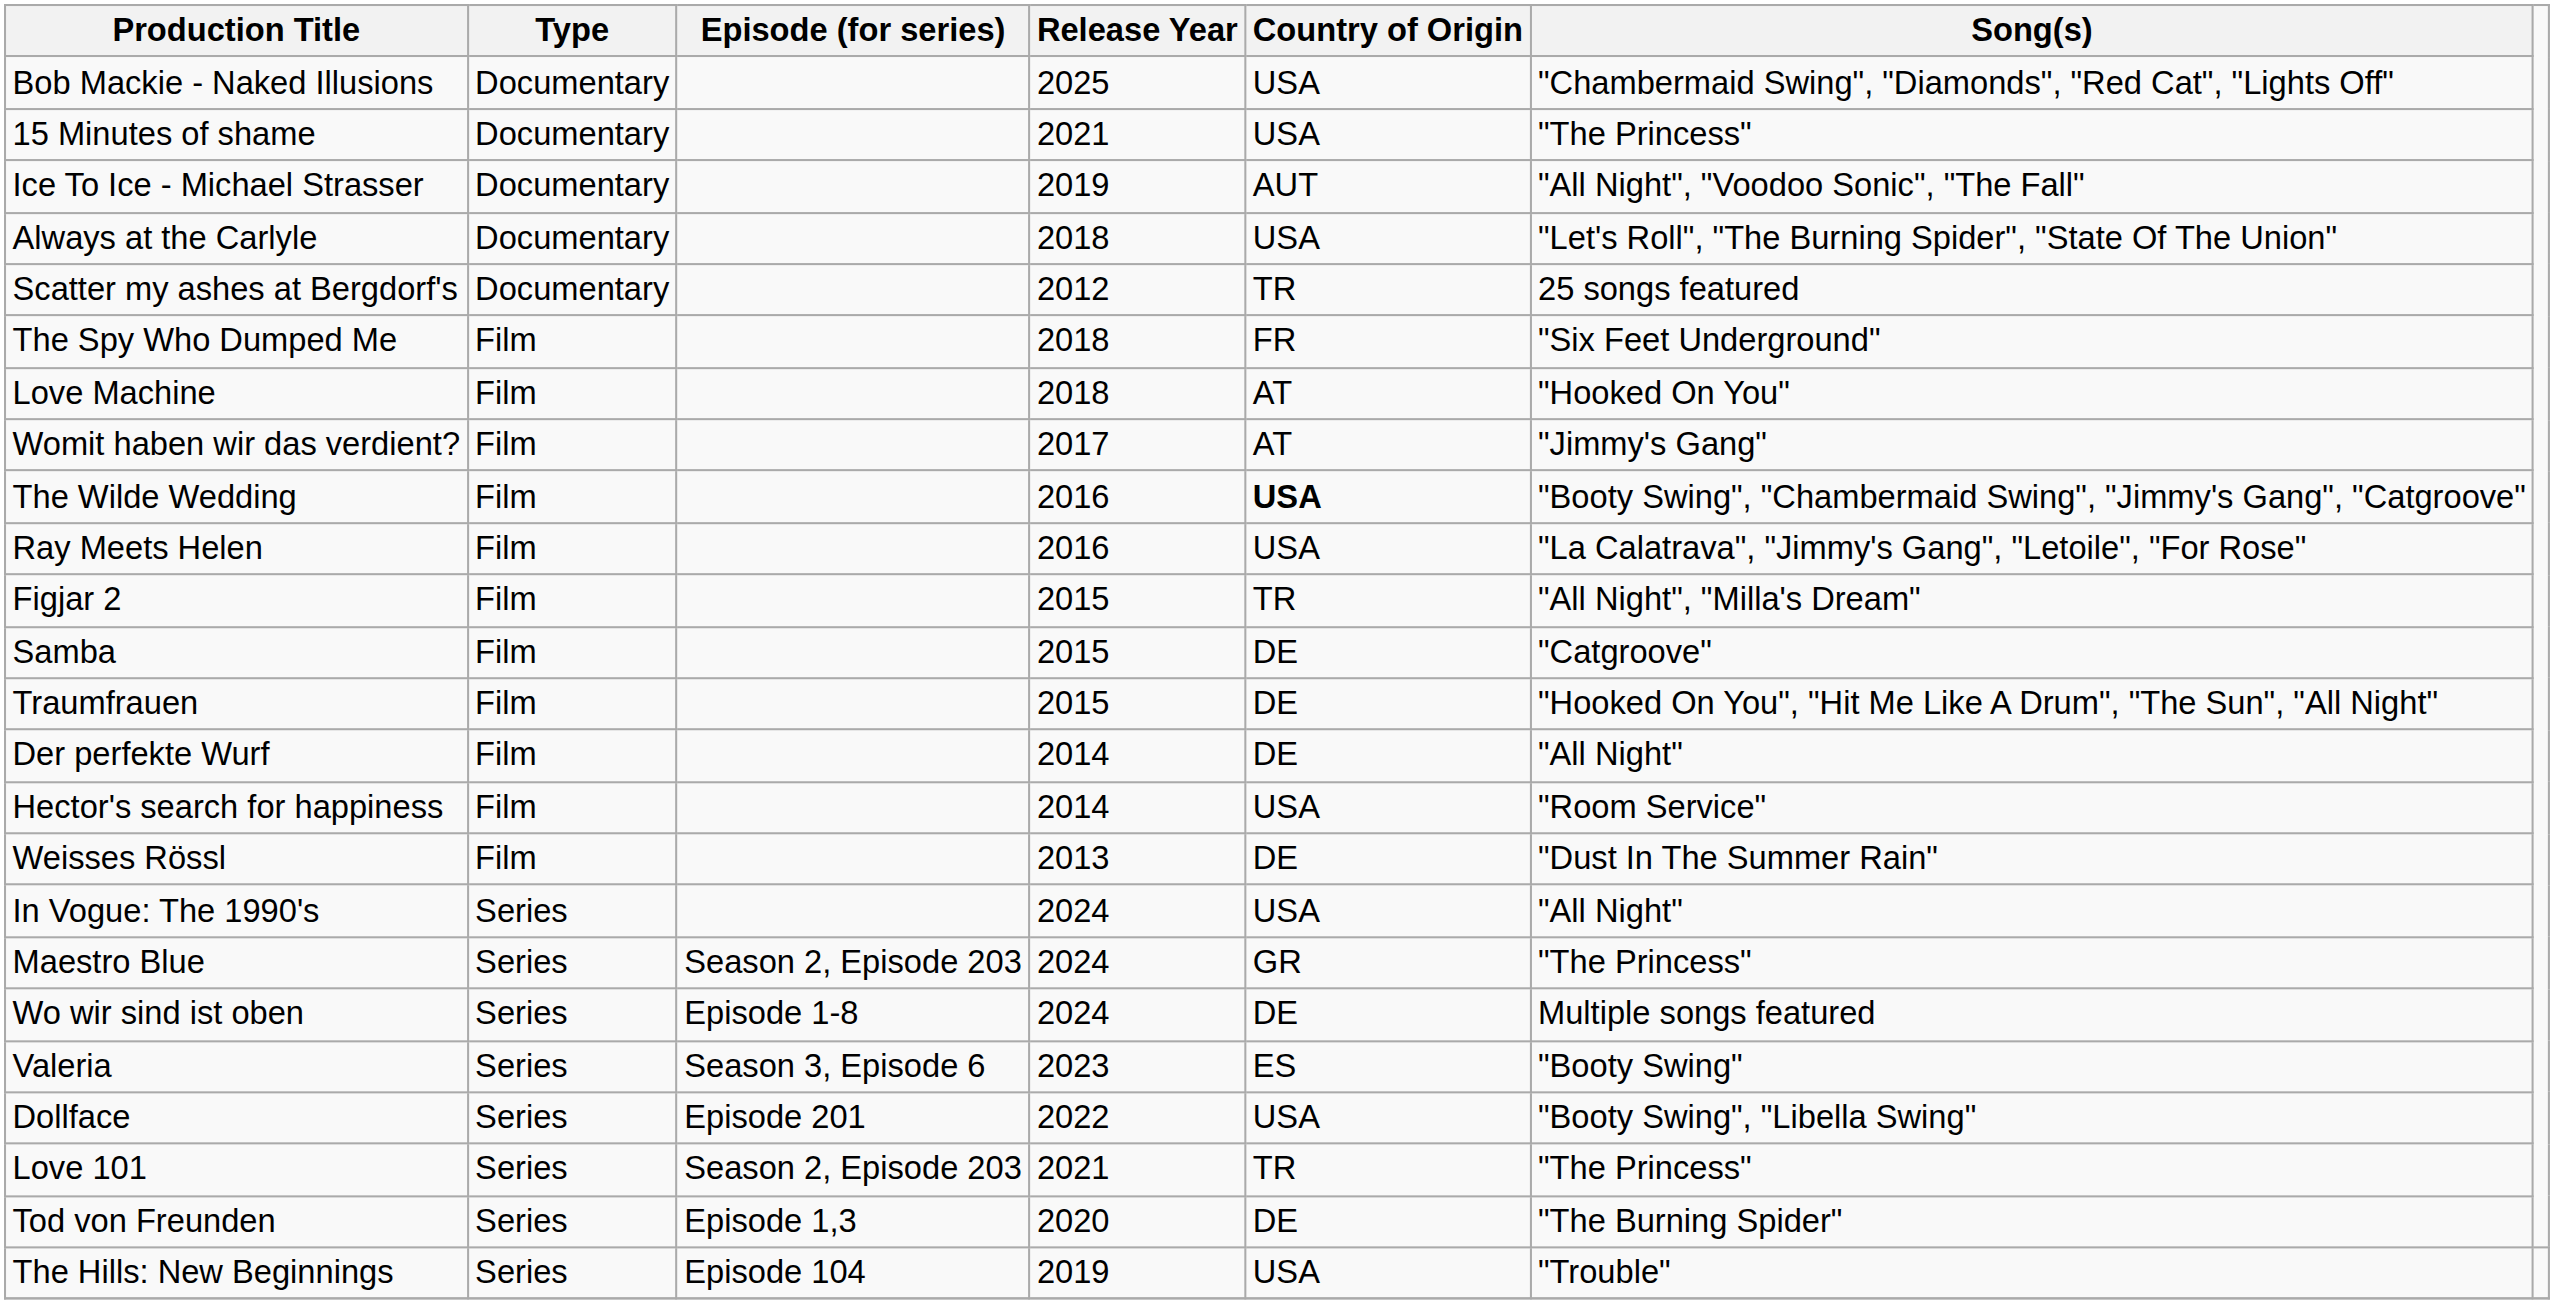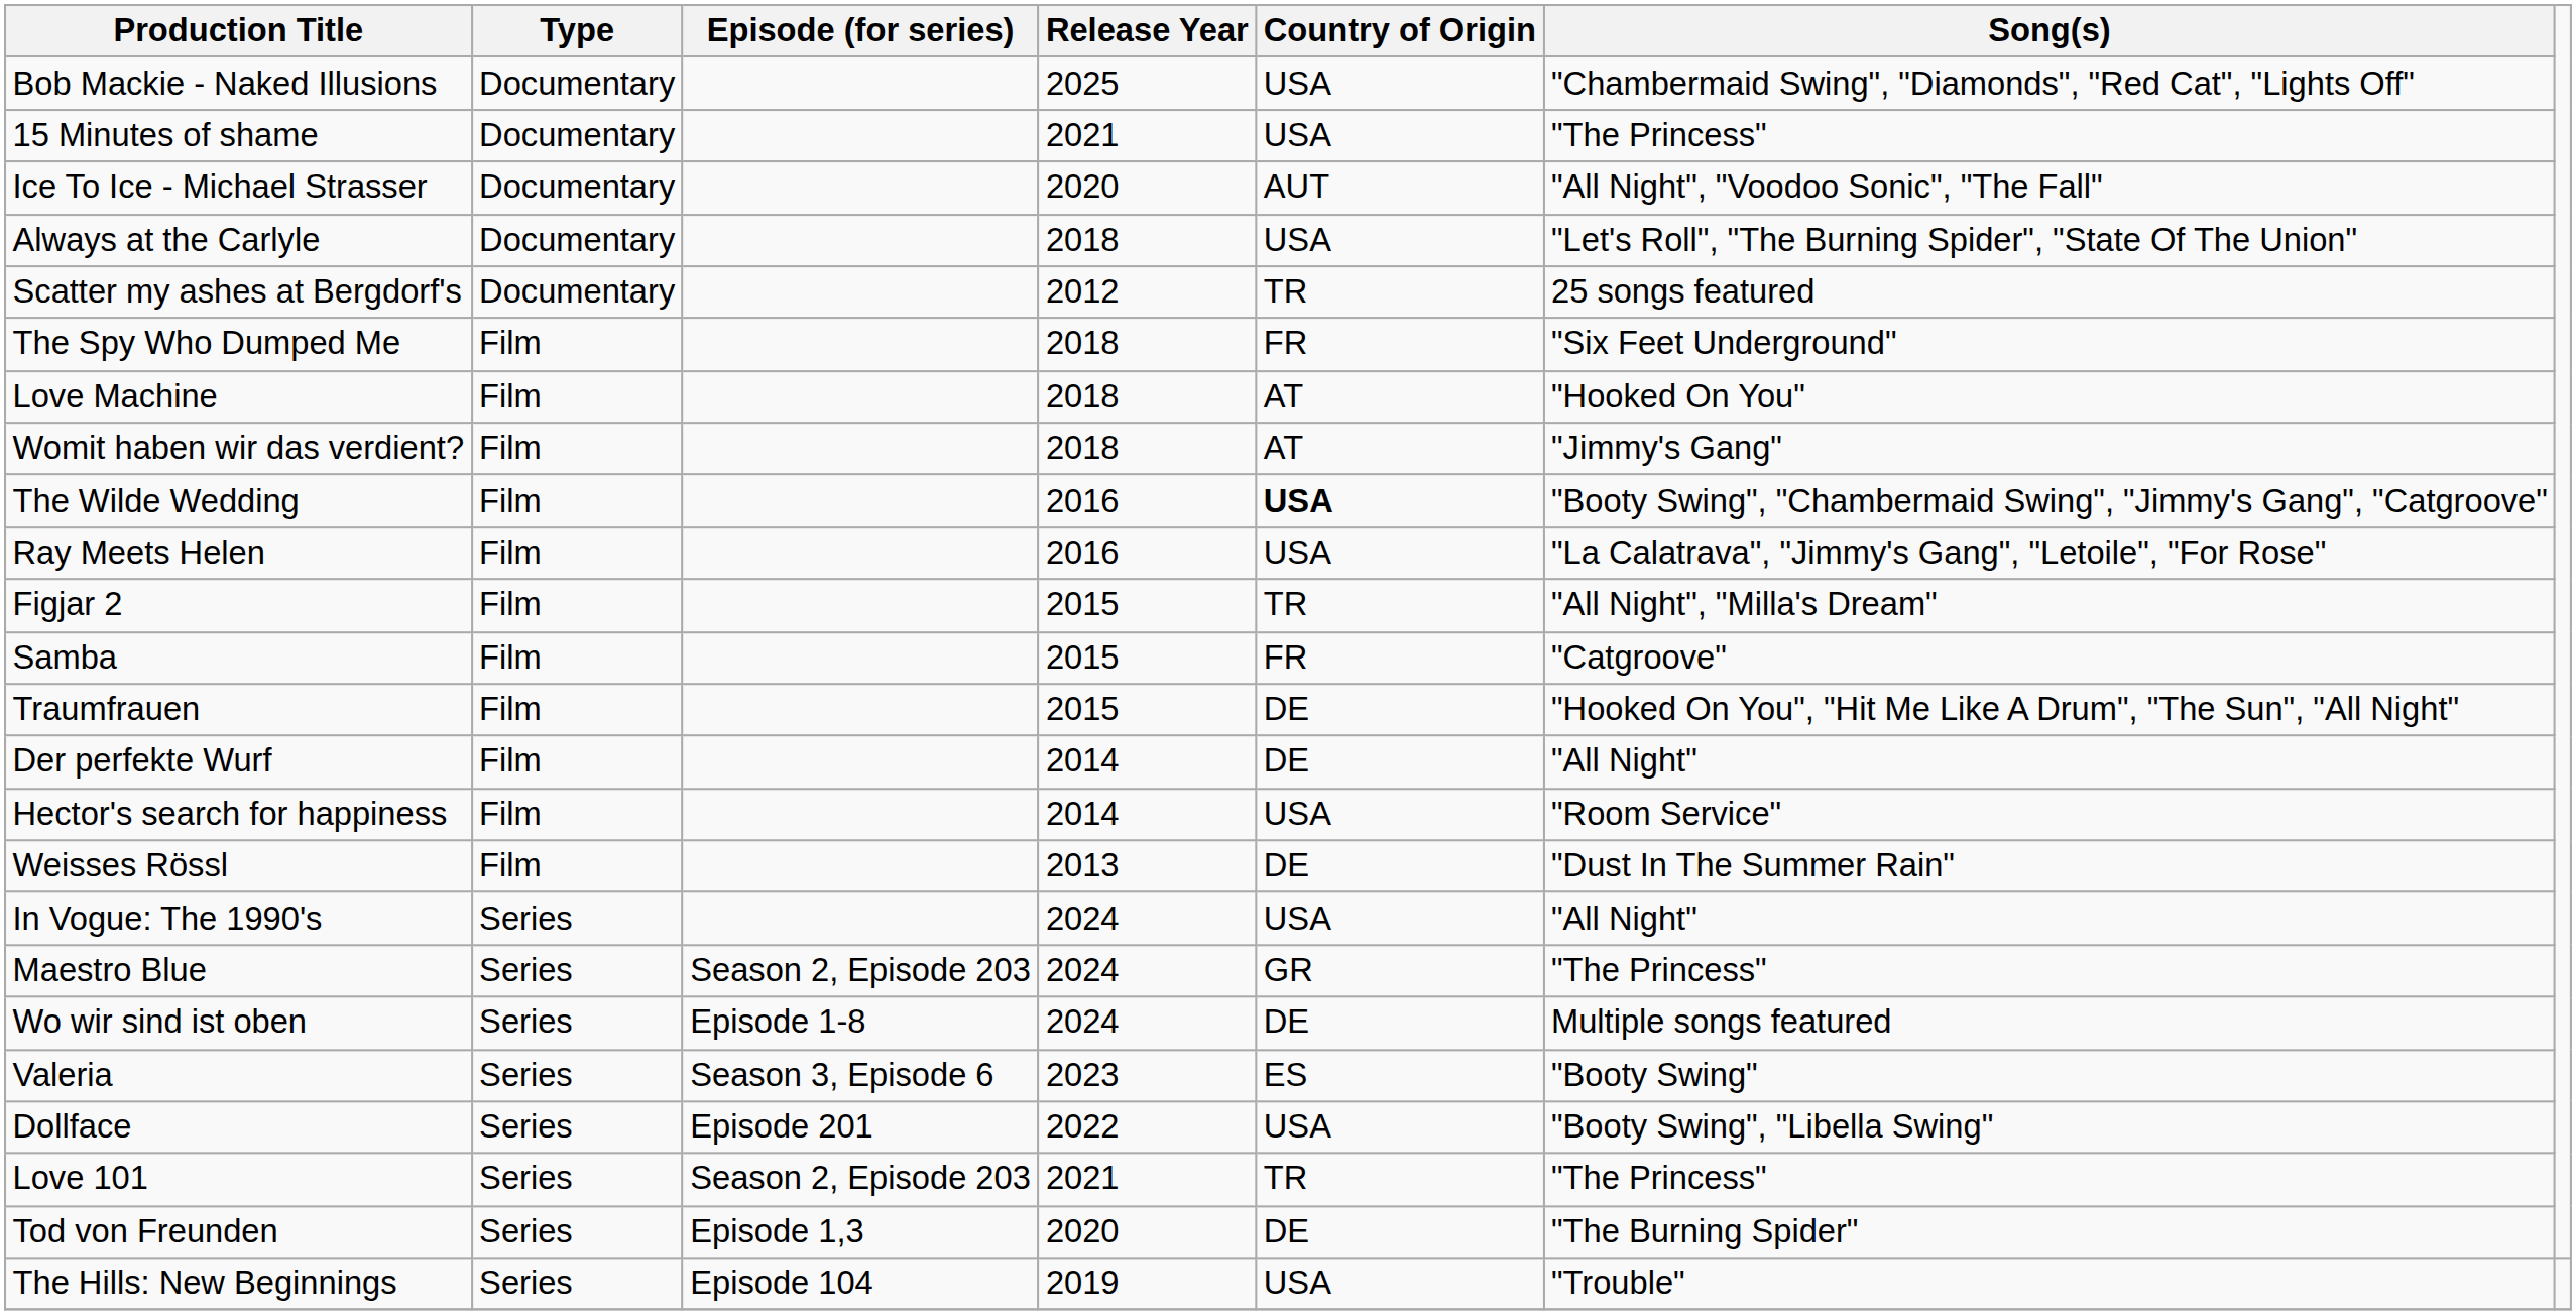Ice To Ice - Michael Strasser | Release Year: 2019 -> 2020
Womit haben wir das verdient? | Release Year: 2017 -> 2018
Samba | Country of Origin: DE -> FR
